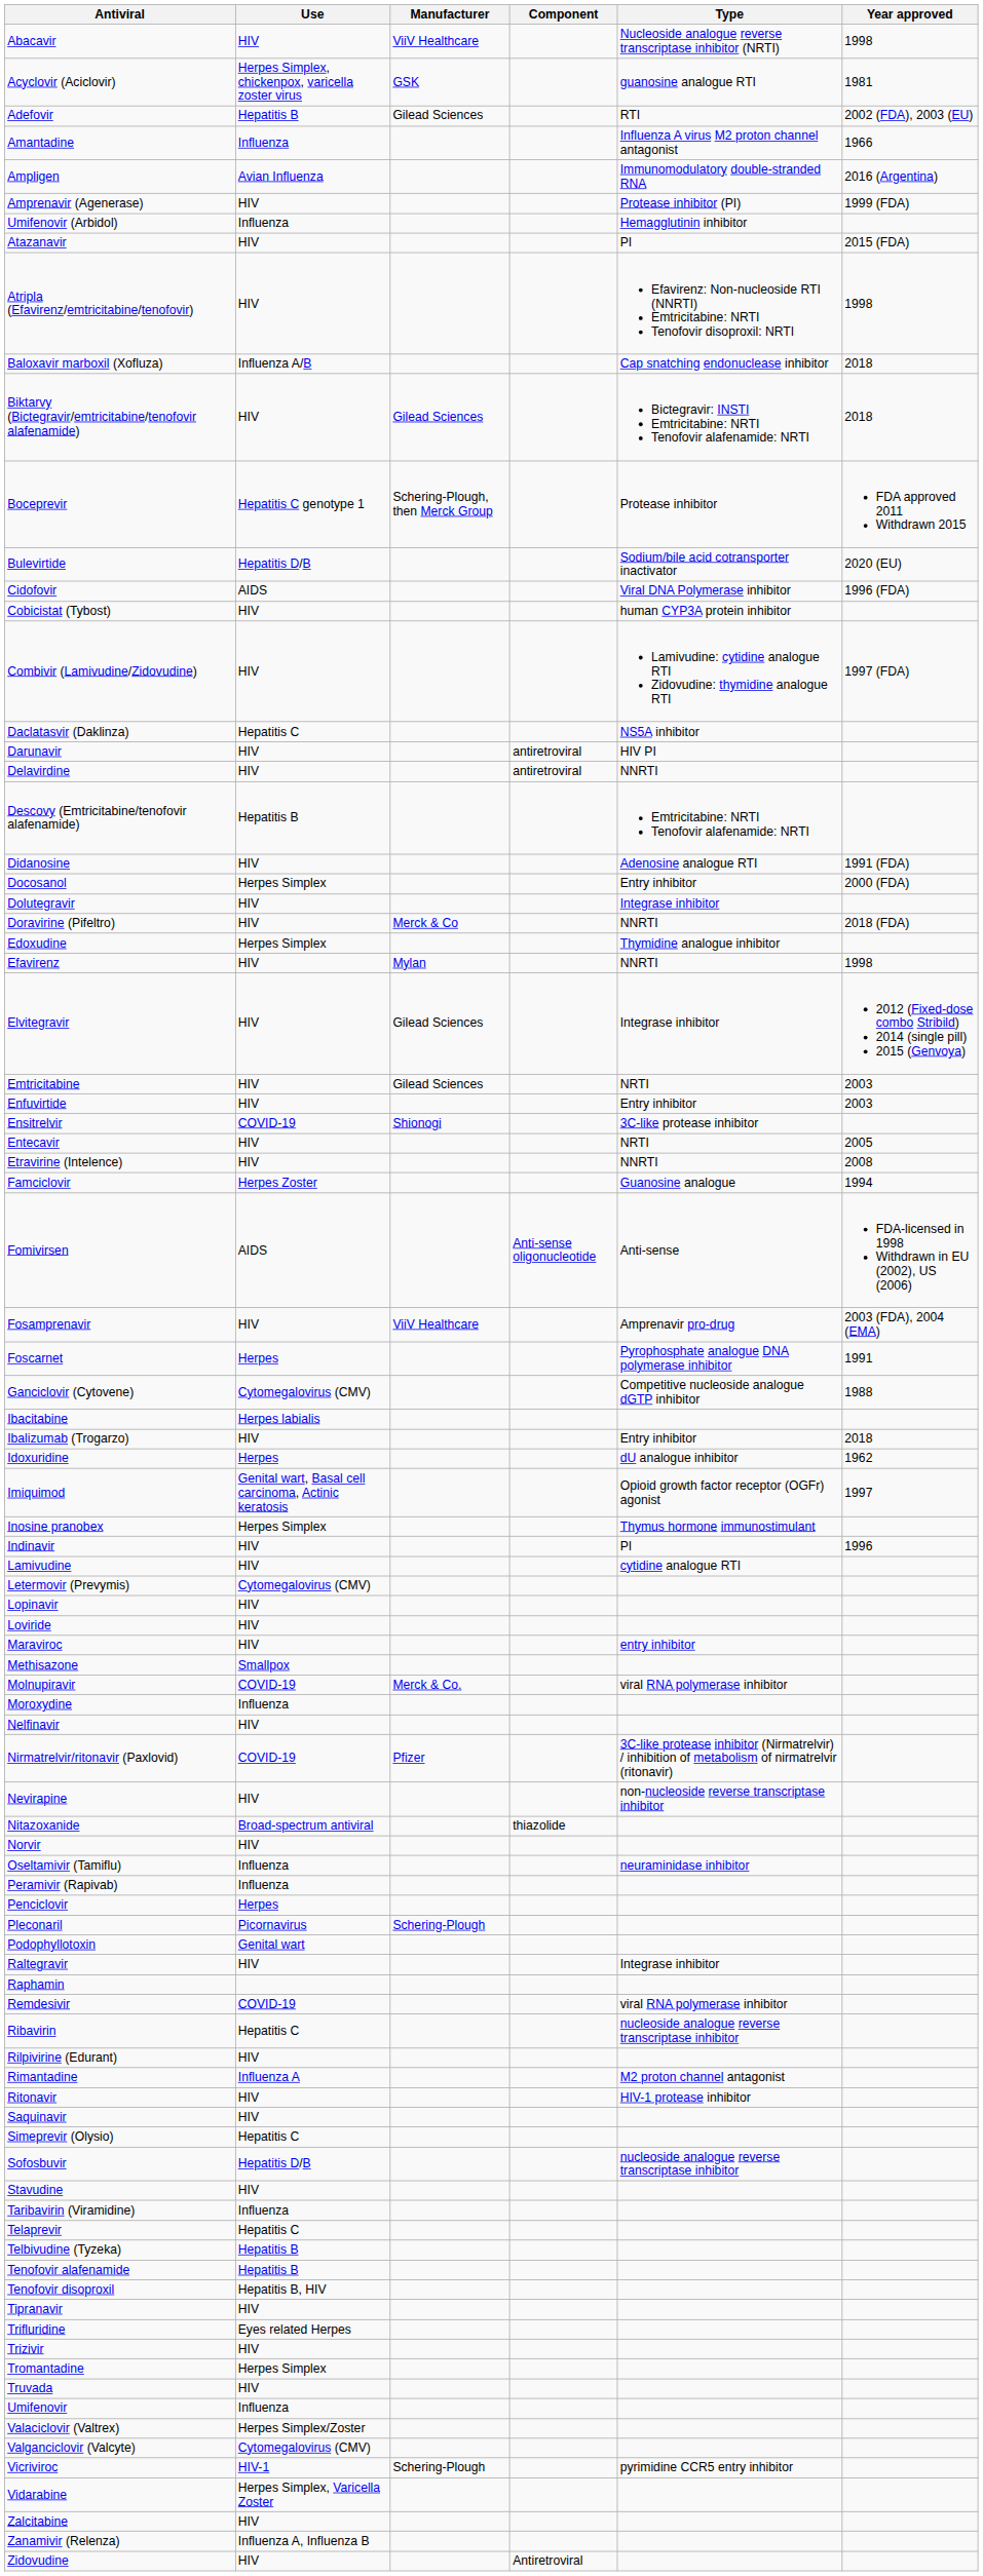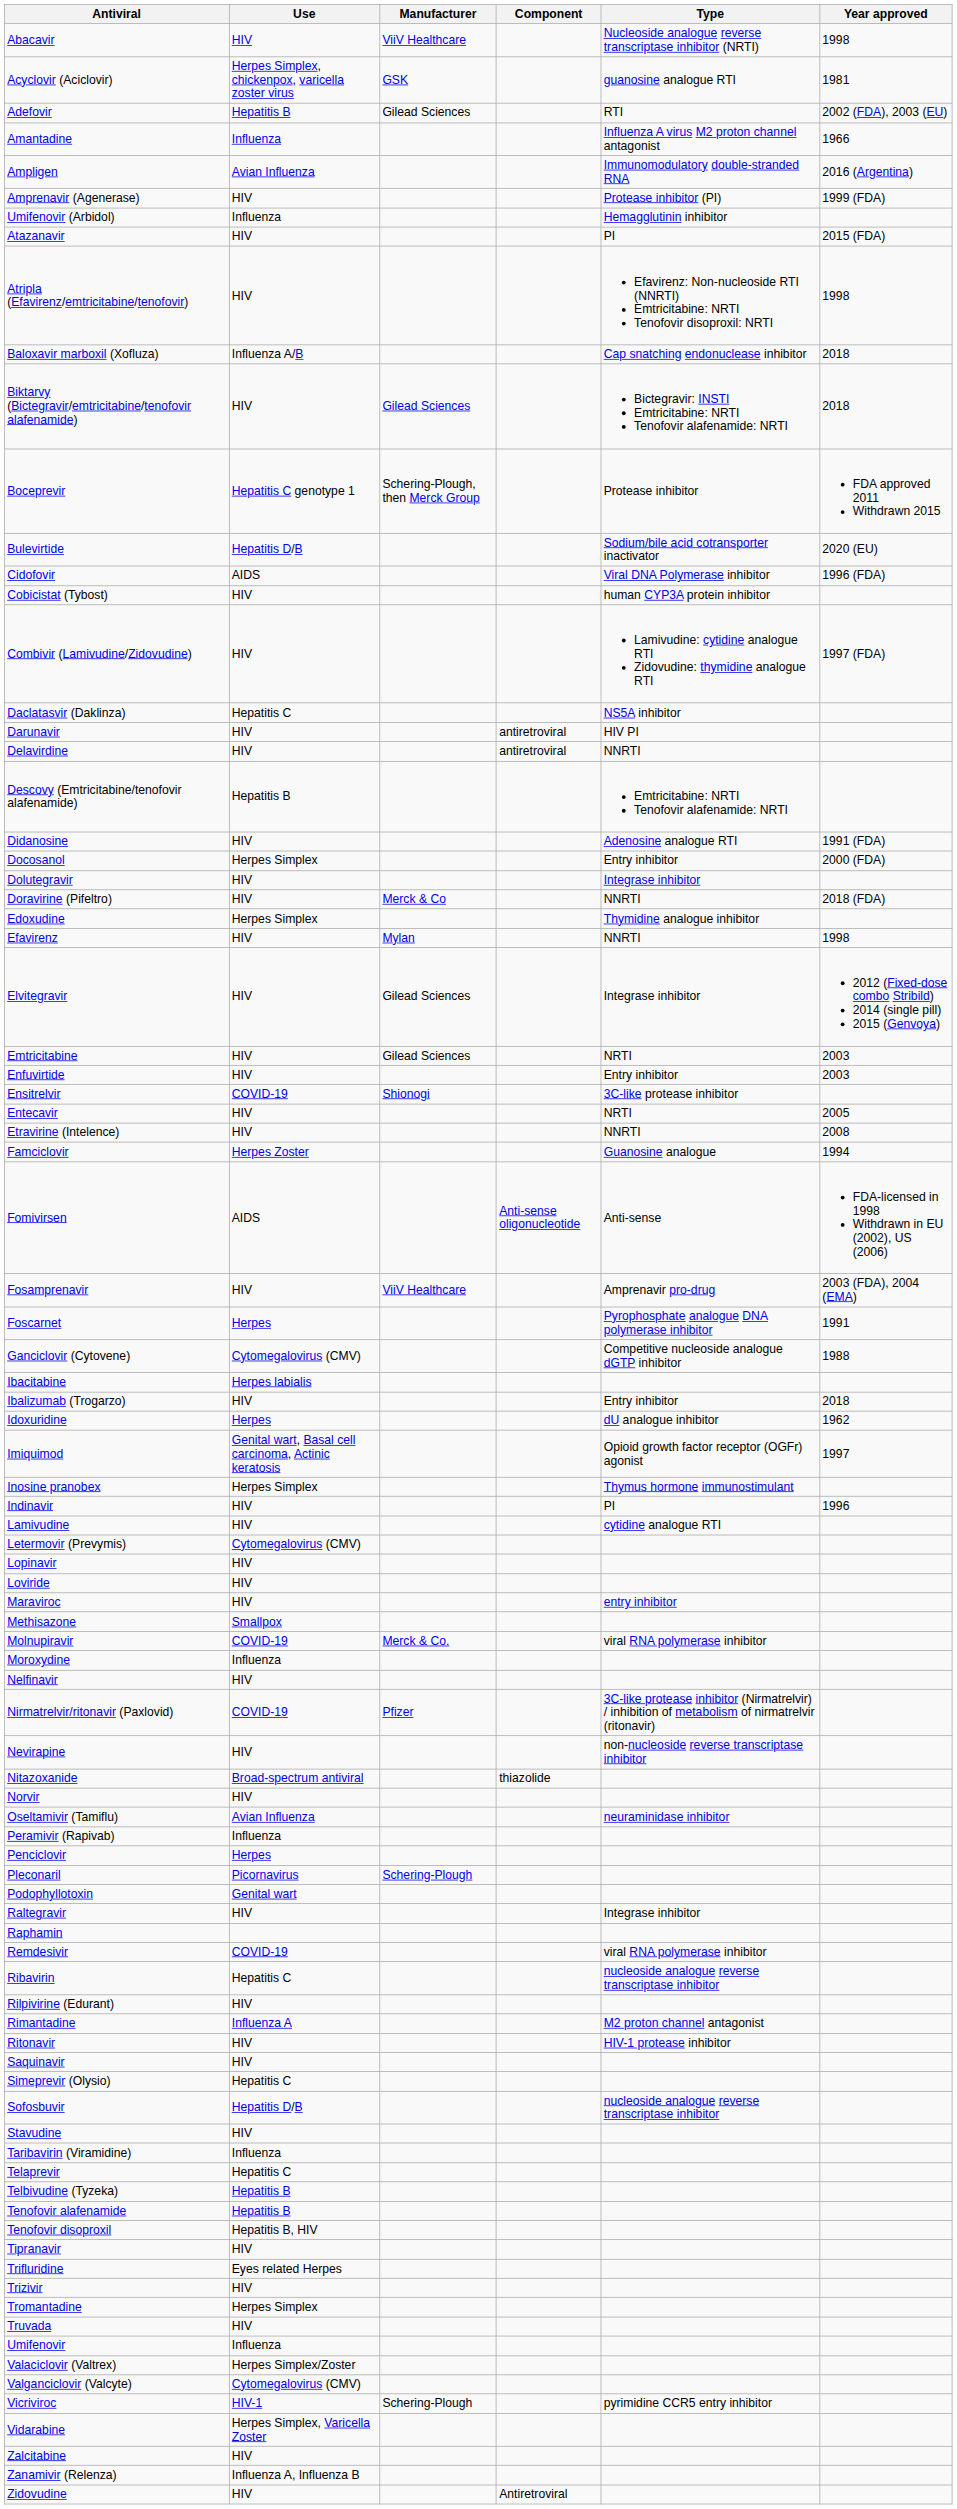Oseltamivir (Tamiflu) | Use: Influenza -> Avian Influenza
